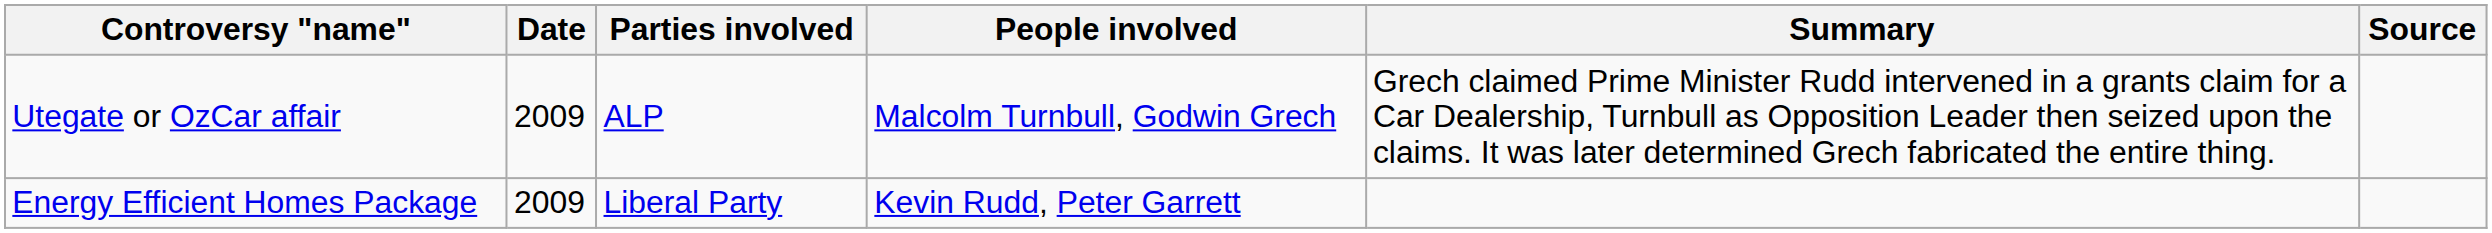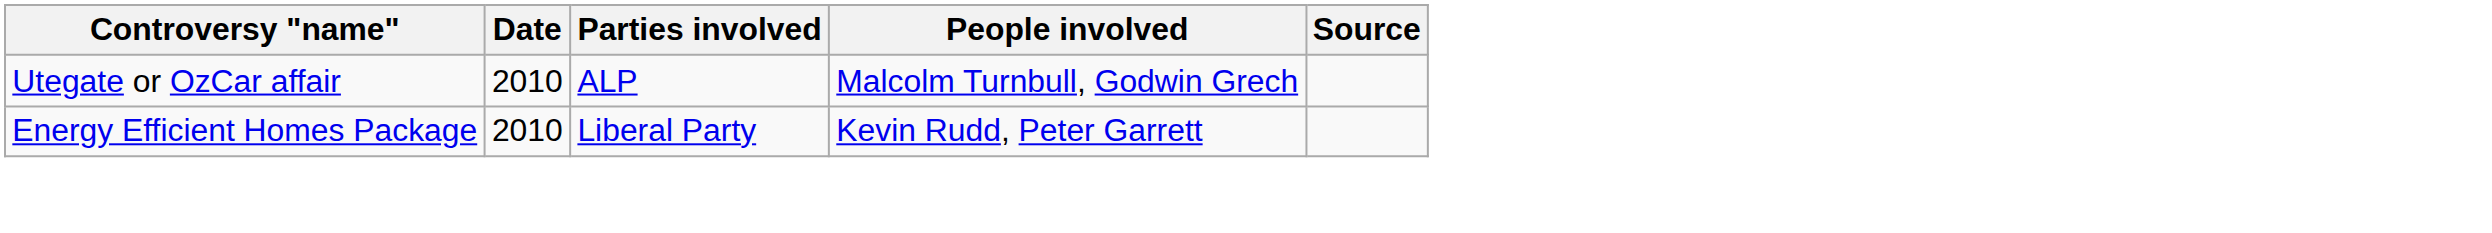- column: Summary | Grech claimed Prime Minister Rudd intervened in a grants claim for a Car Dealership, Turnbull as Opposition Leader then seized upon the claims. It was later determined Grech fabricated the entire thing.
Utegate or OzCar affair | Date: 2009 -> 2010
Energy Efficient Homes Package | Date: 2009 -> 2010
